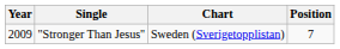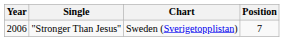"Stronger Than Jesus" | Year: 2009 -> 2006
